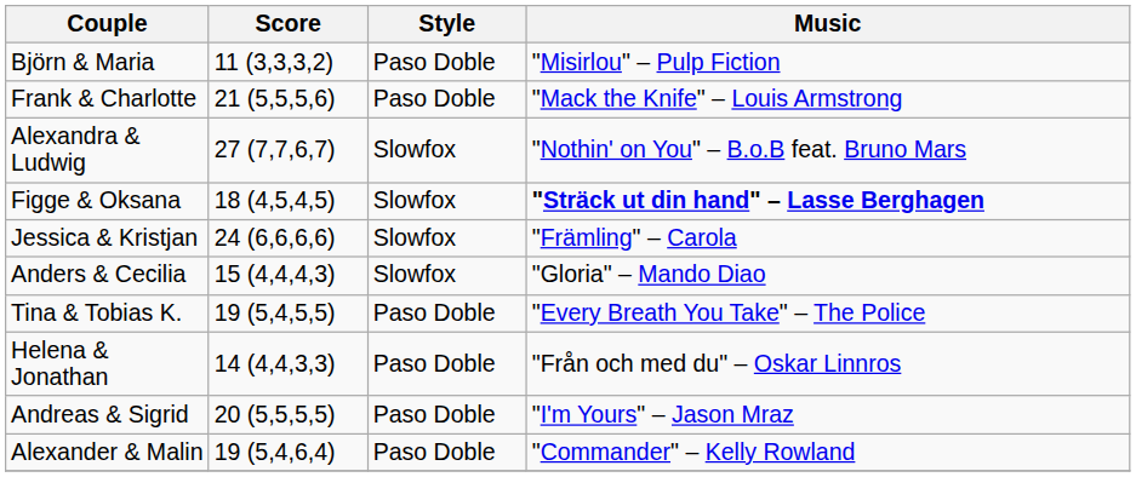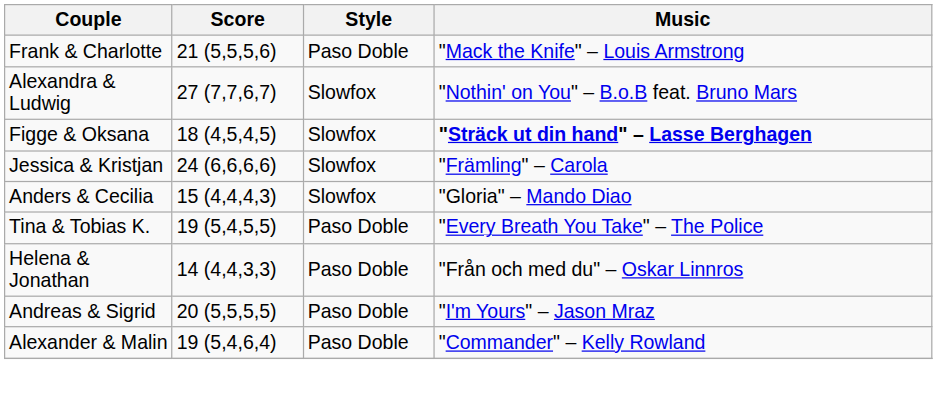- row: Björn & Maria | 11 (3,3,3,2) | Paso Doble | "Misirlou" – Pulp Fiction
